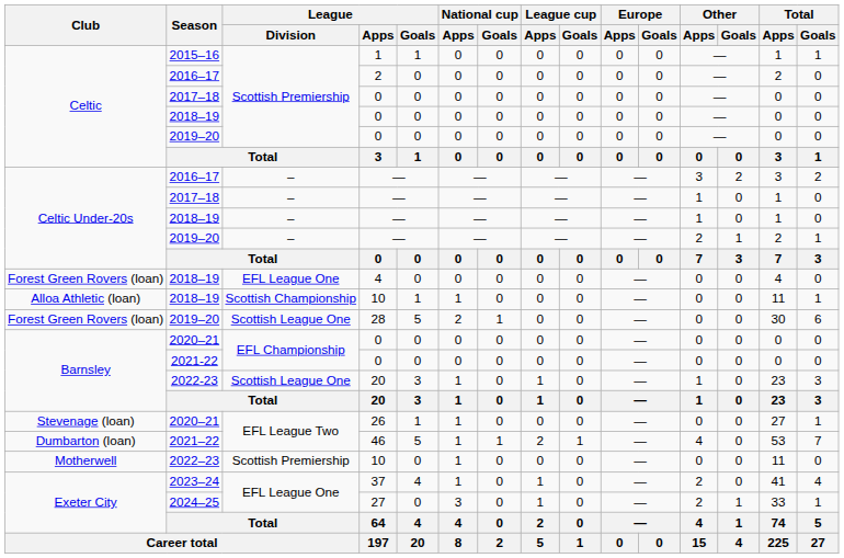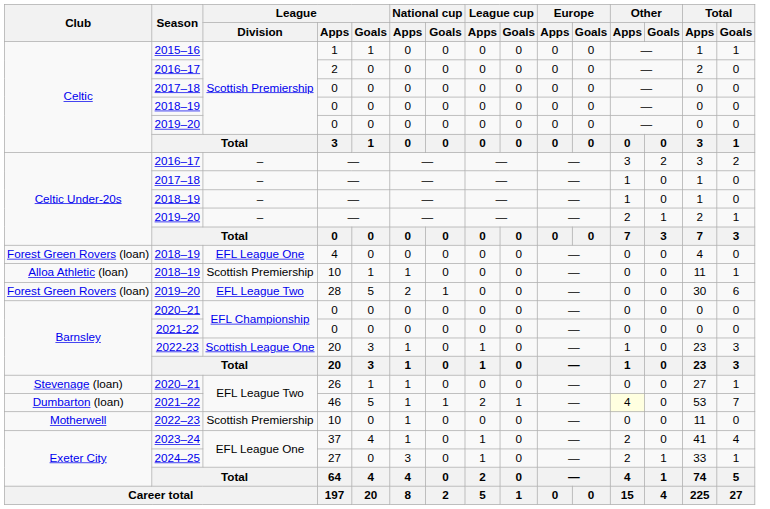2018–19 / 10 | League / Division: Scottish Championship -> Scottish Premiership
2019–20 / 28 | League / Division: Scottish League One -> EFL League Two
2021–22 | Other / Apps: no background -> lightyellow background
